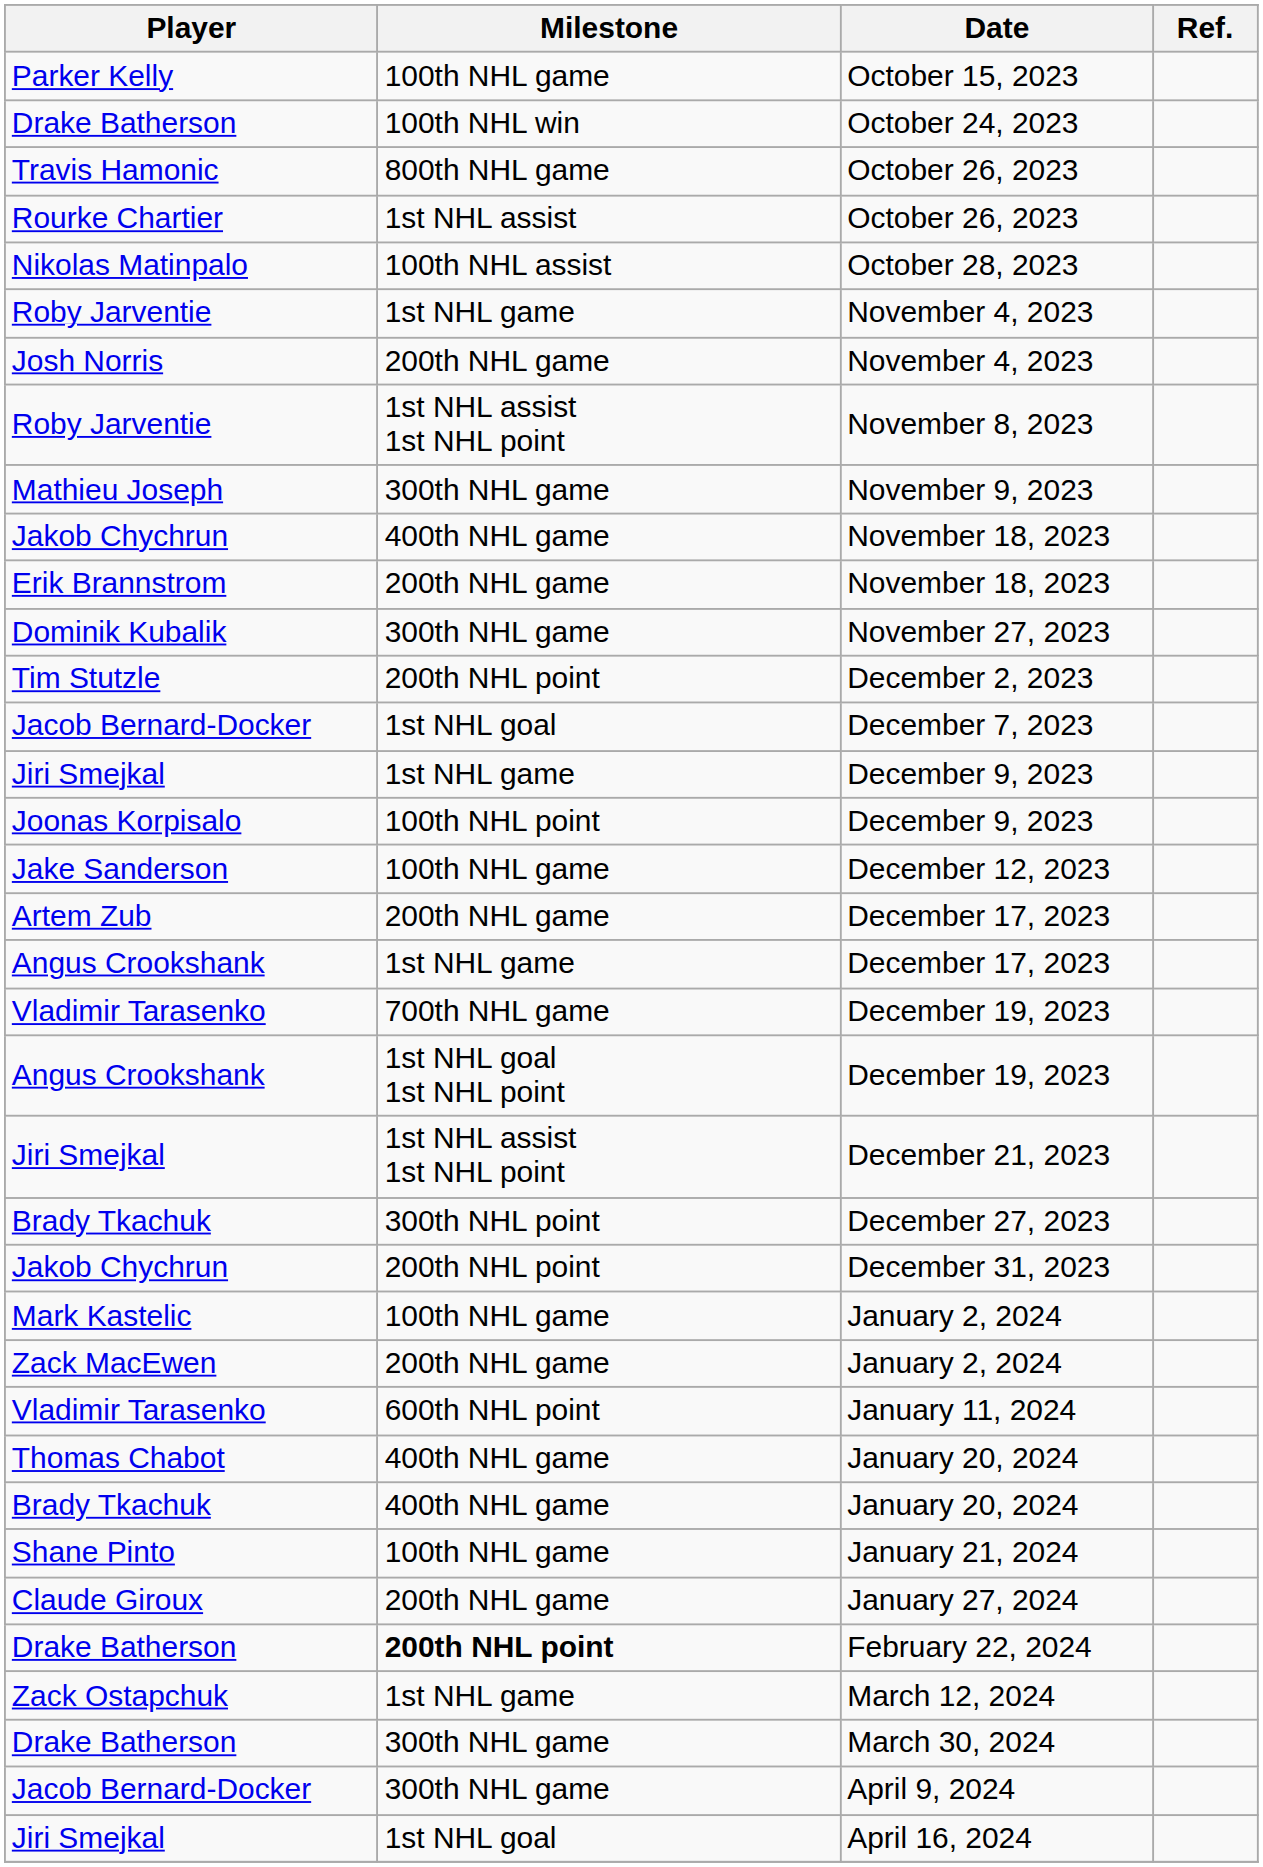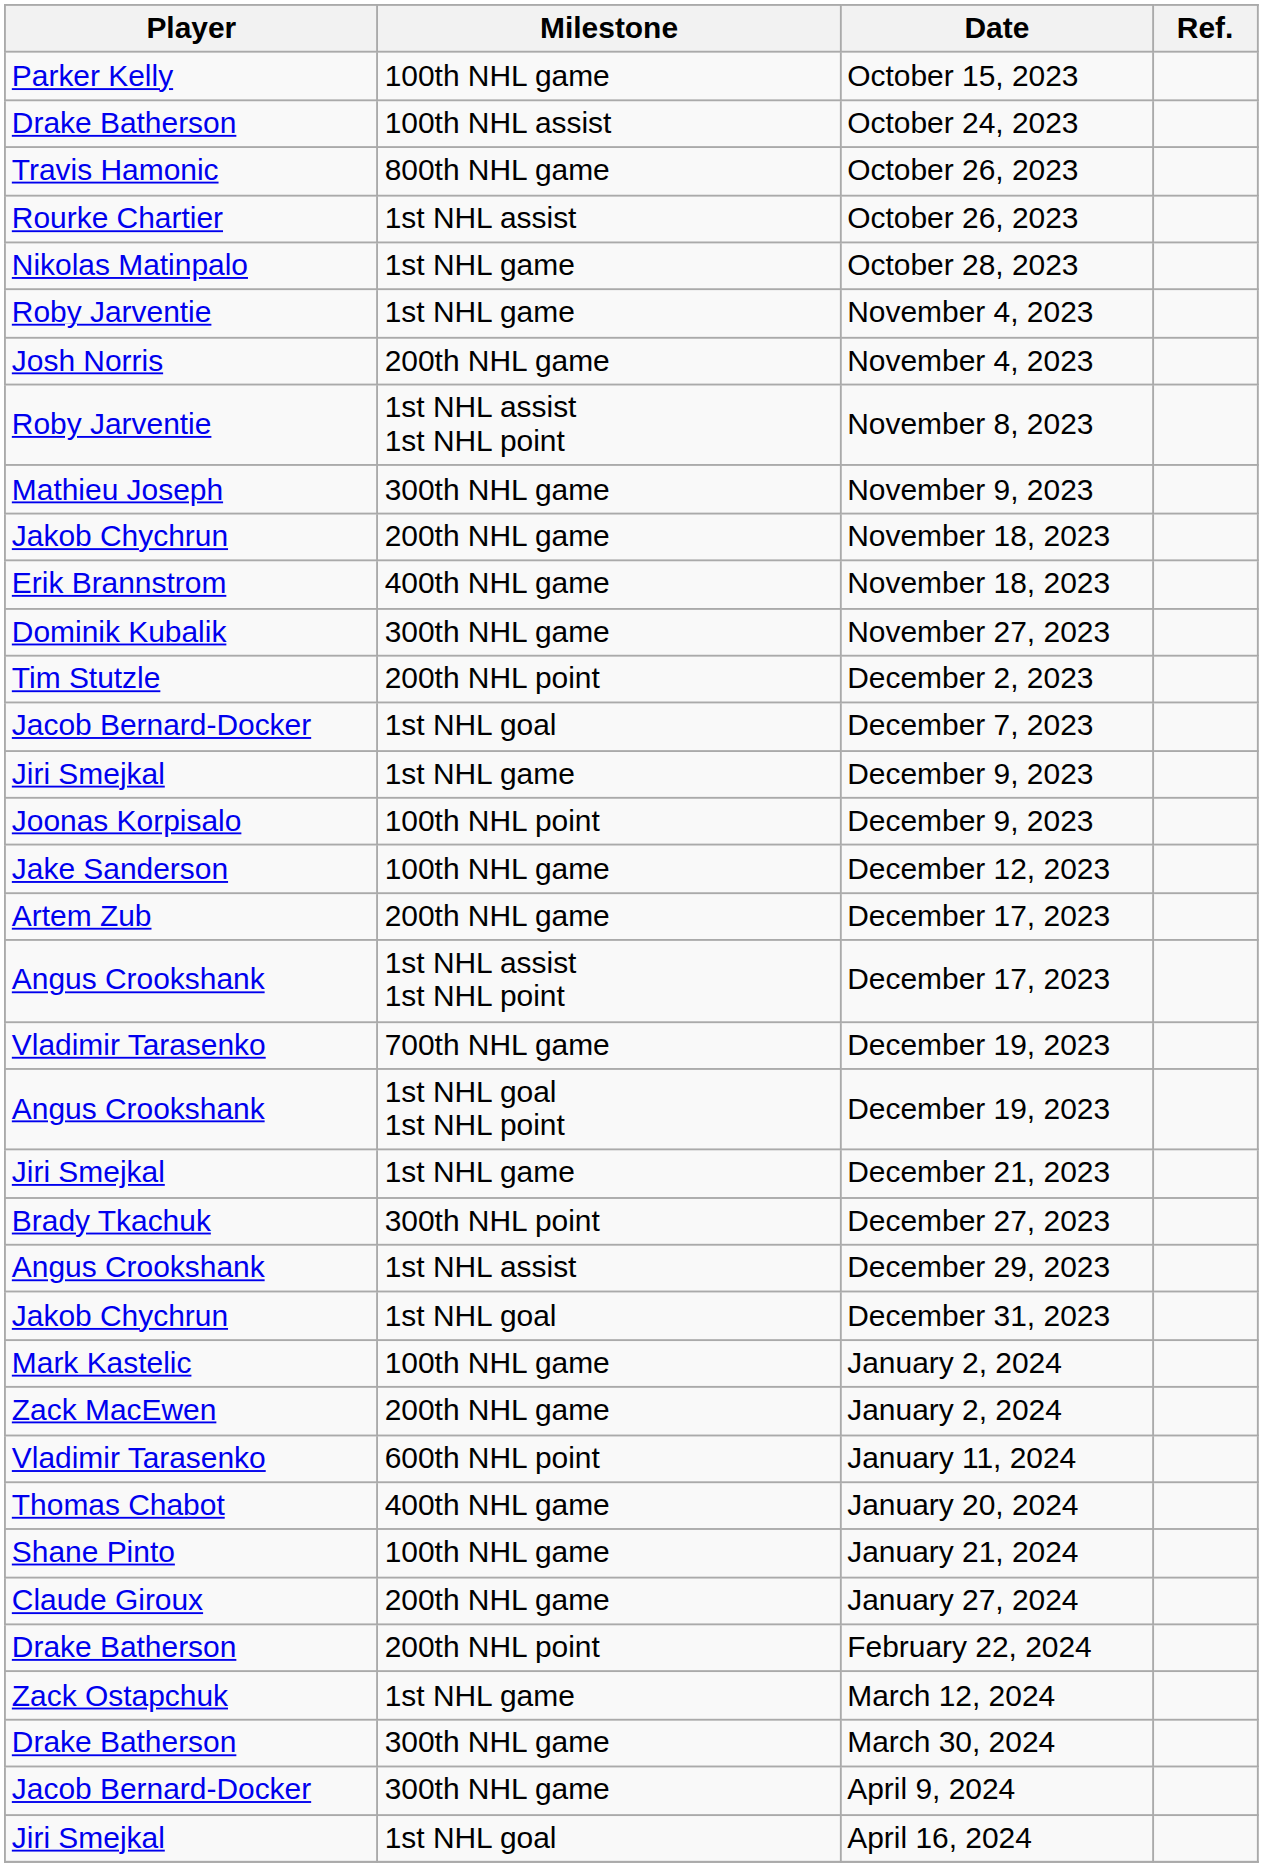October 24, 2023 | Milestone: 100th NHL win -> 100th NHL assist
October 28, 2023 | Milestone: 100th NHL assist -> 1st NHL game
Jakob Chychrun / November 18, 2023 | Milestone: 400th NHL game -> 200th NHL game
Erik Brannstrom / November 18, 2023 | Milestone: 200th NHL game -> 400th NHL game
Angus Crookshank / December 17, 2023 | Milestone: 1st NHL game -> 1st NHL assist 1st NHL point
December 21, 2023 | Milestone: 1st NHL assist 1st NHL point -> 1st NHL game
+ row: Angus Crookshank | 1st NHL assist | December 29, 2023
December 31, 2023 | Milestone: 200th NHL point -> 1st NHL goal
- row: Brady Tkachuk | 400th NHL game | January 20, 2024
February 22, 2024 | Milestone: bold -> normal
